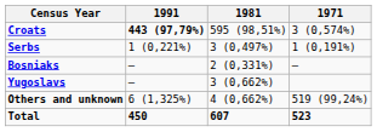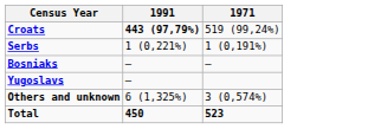- column: 1981 | 595 (98,51%) | 3 (0,497%) | 2 (0,331%) | 3 (0,662%) | 4 (0,662%) | 607
Croats | 1971: 3 (0,574%) -> 519 (99,24%)
Others and unknown | 1971: 519 (99,24%) -> 3 (0,574%)
